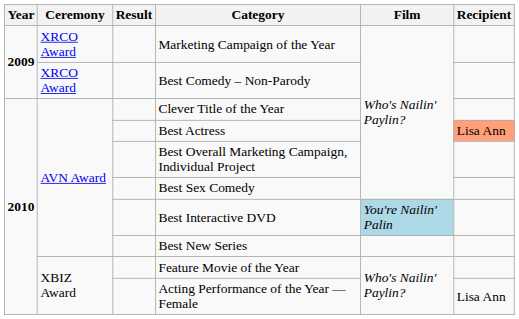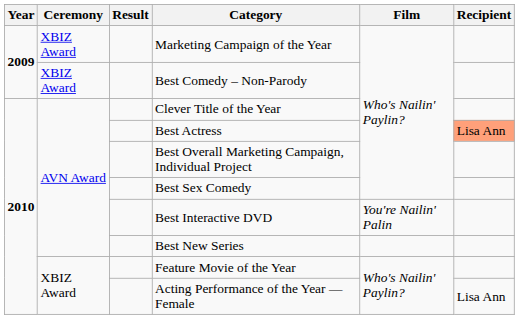Marketing Campaign of the Year | Ceremony: XRCO Award -> XBIZ Award
Best Comedy – Non-Parody | Ceremony: XRCO Award -> XBIZ Award
Best Interactive DVD | Film: lightblue background -> no background
